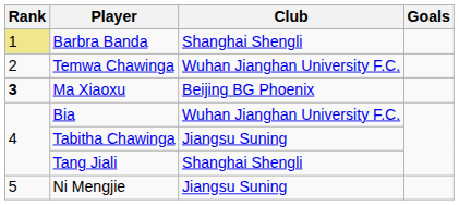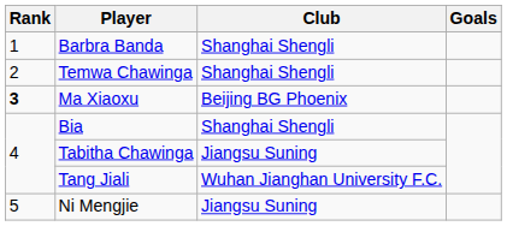Barbra Banda | Rank: khaki background -> no background
Temwa Chawinga | Club: Wuhan Jianghan University F.C. -> Shanghai Shengli
Bia | Club: Wuhan Jianghan University F.C. -> Shanghai Shengli
Tang Jiali | Club: Shanghai Shengli -> Wuhan Jianghan University F.C.
